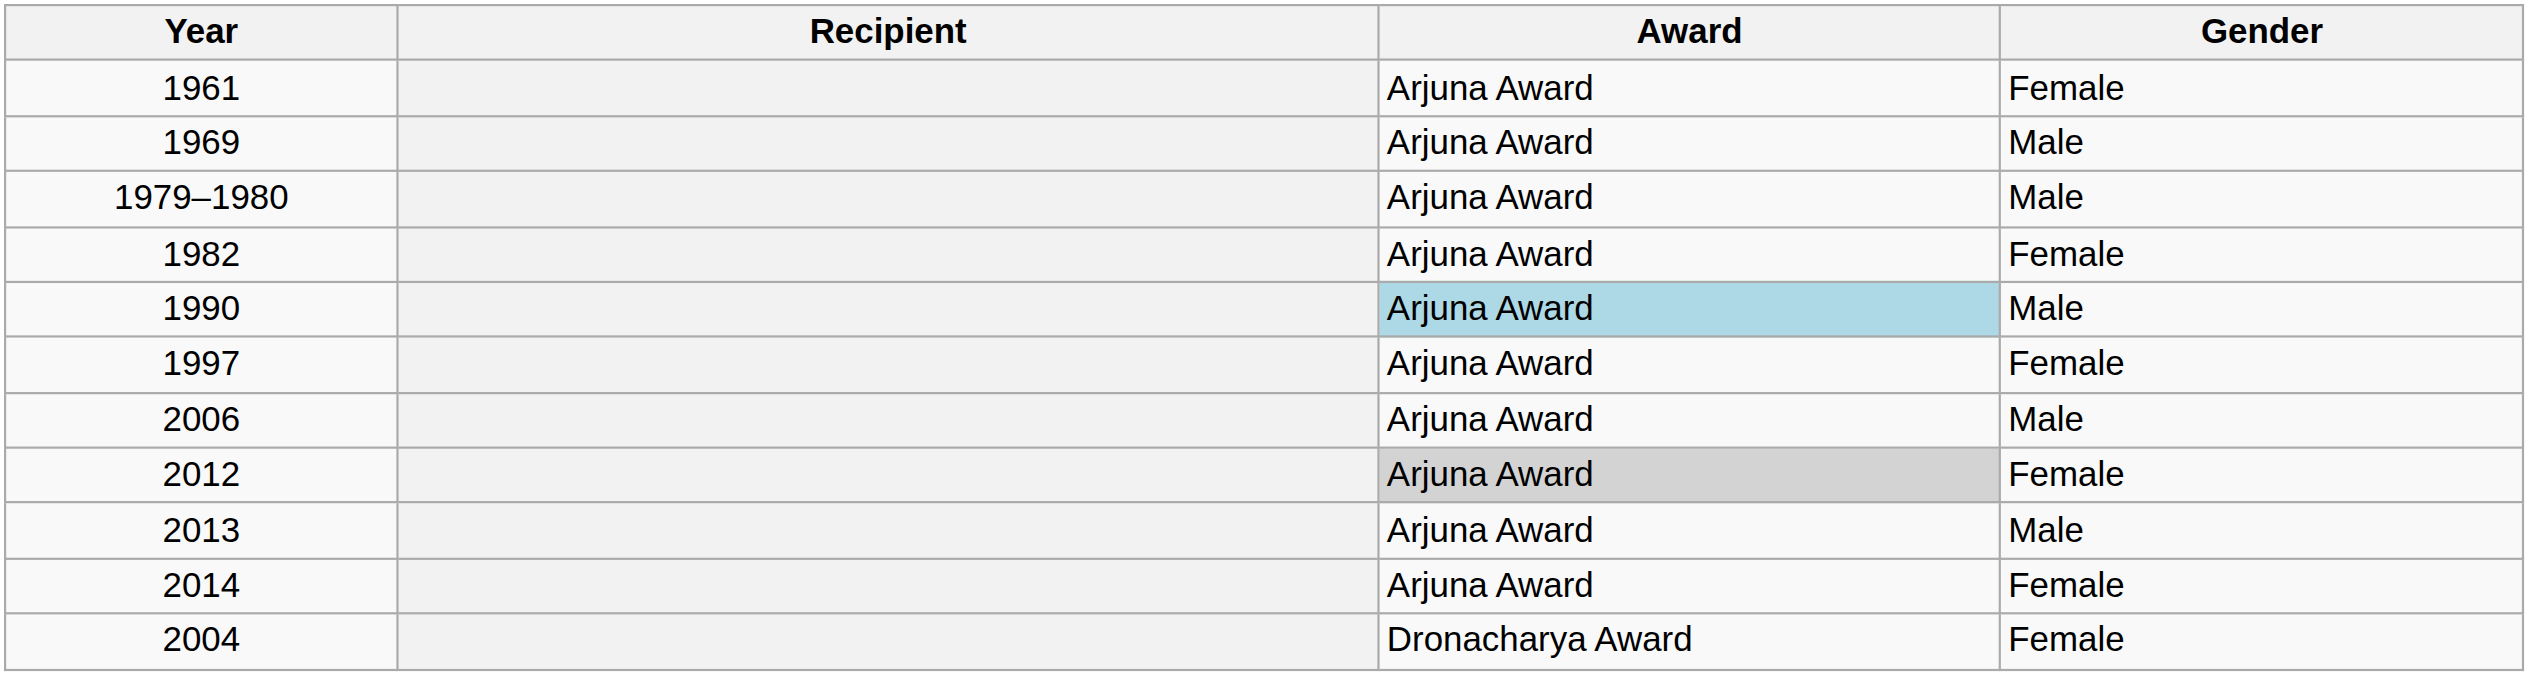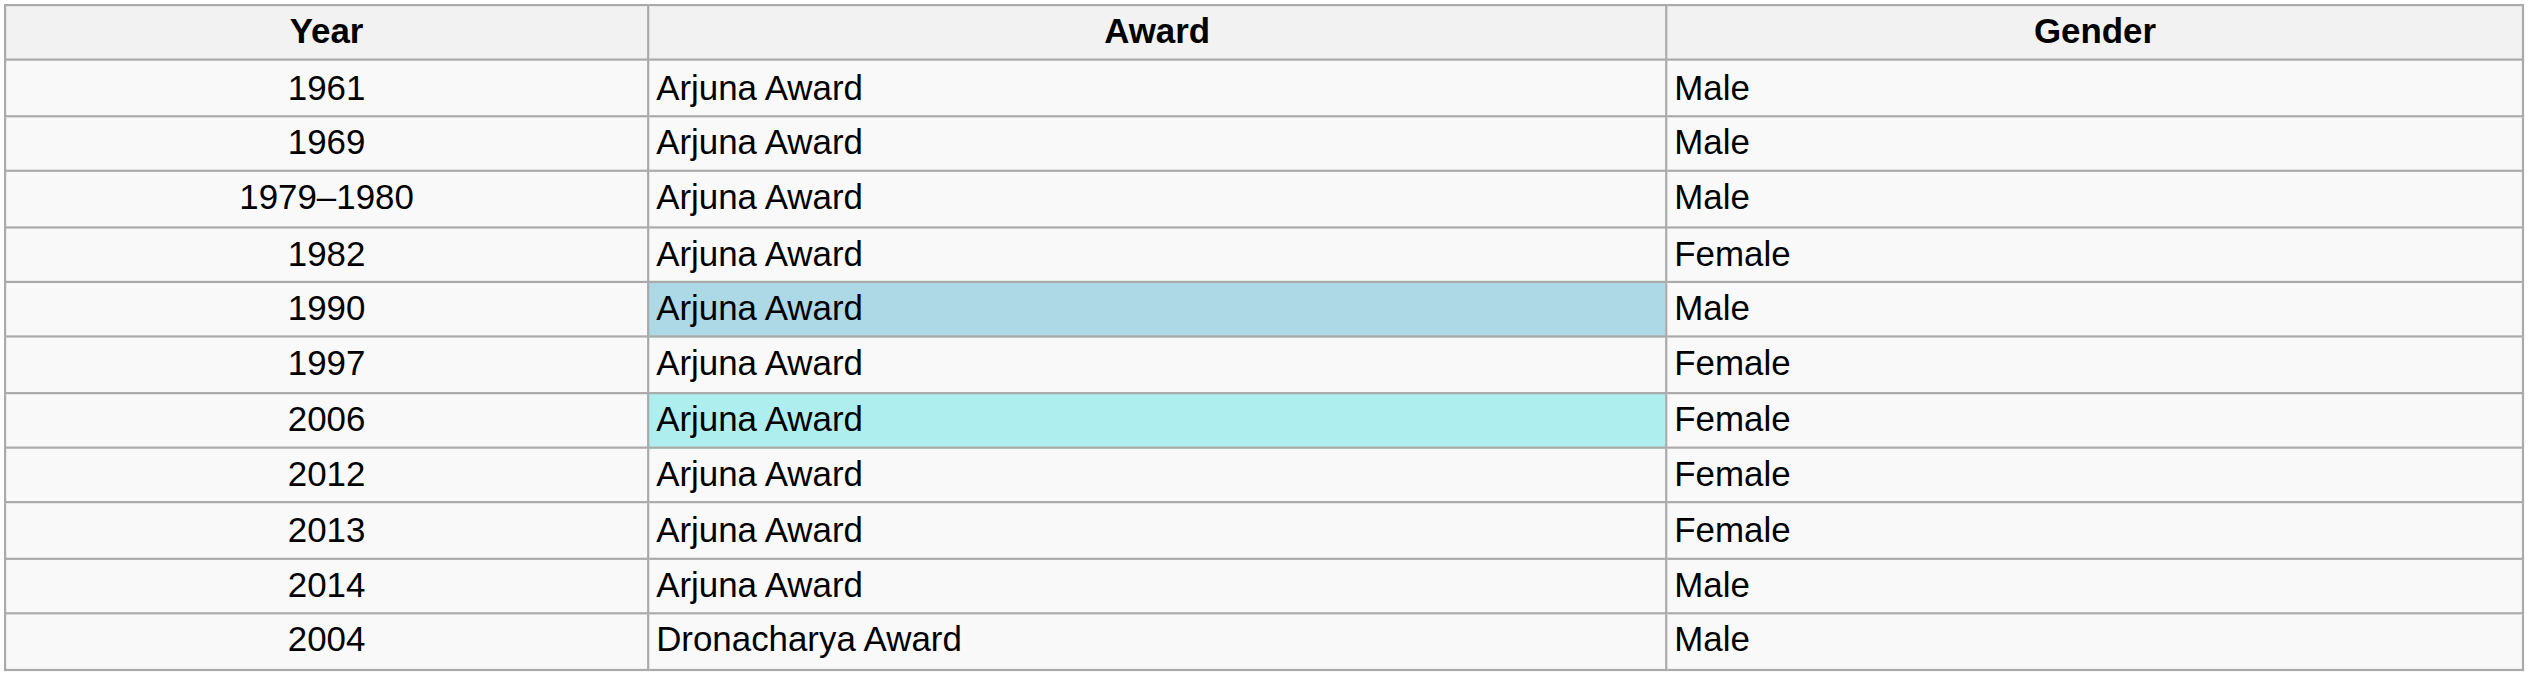- column: Recipient
1961 | Gender: Female -> Male
2006 | Award: no background -> paleturquoise background
2006 | Gender: Male -> Female
2012 | Award: lightgrey background -> no background
2013 | Gender: Male -> Female
2014 | Gender: Female -> Male
2004 | Gender: Female -> Male
